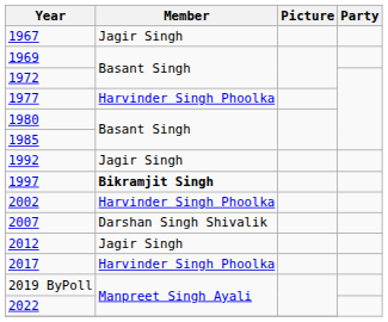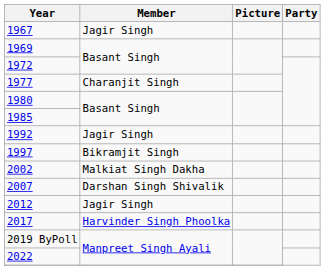1977 | Member: Harvinder Singh Phoolka -> Charanjit Singh
1997 | Member: bold -> normal
2002 | Member: Harvinder Singh Phoolka -> Malkiat Singh Dakha
